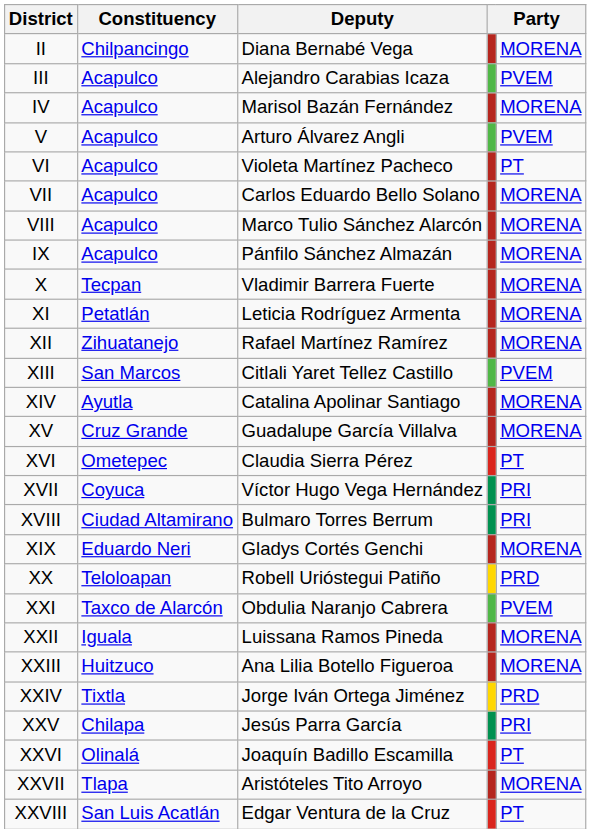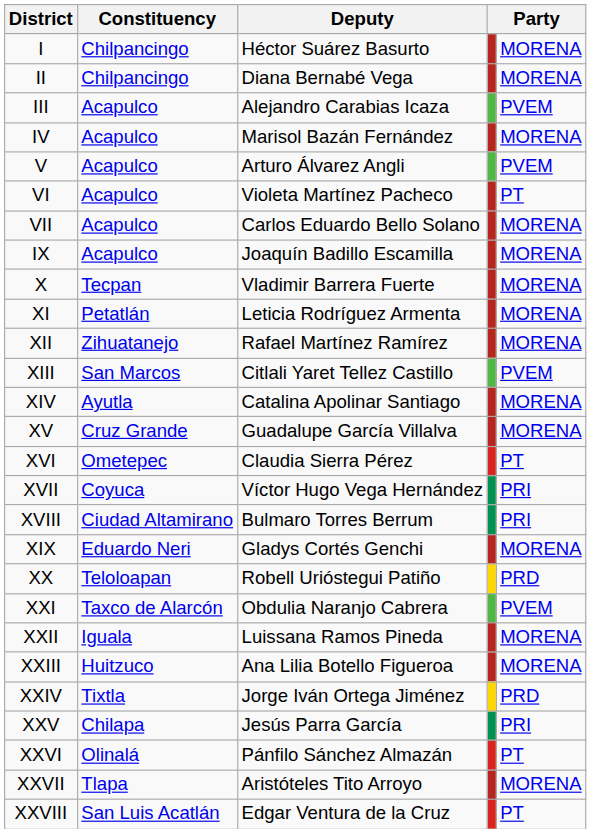+ row: I | Chilpancingo | Héctor Suárez Basurto | MORENA
- row: VIII | Acapulco | Marco Tulio Sánchez Alarcón | MORENA
IX | Deputy: Pánfilo Sánchez Almazán -> Joaquín Badillo Escamilla
XXVI | Deputy: Joaquín Badillo Escamilla -> Pánfilo Sánchez Almazán
